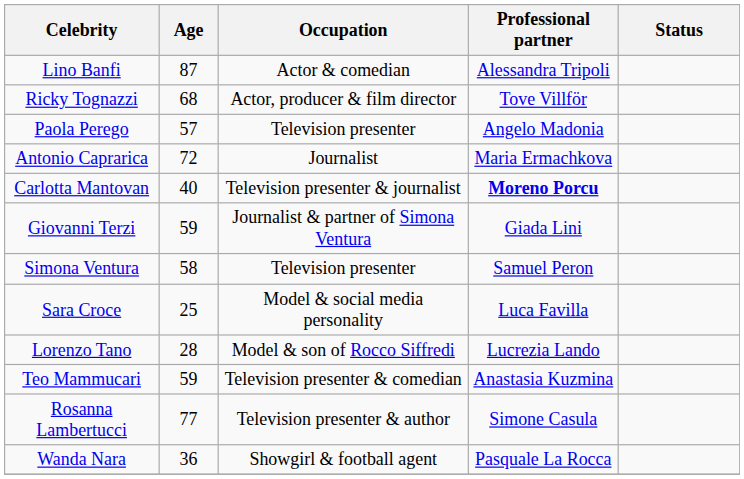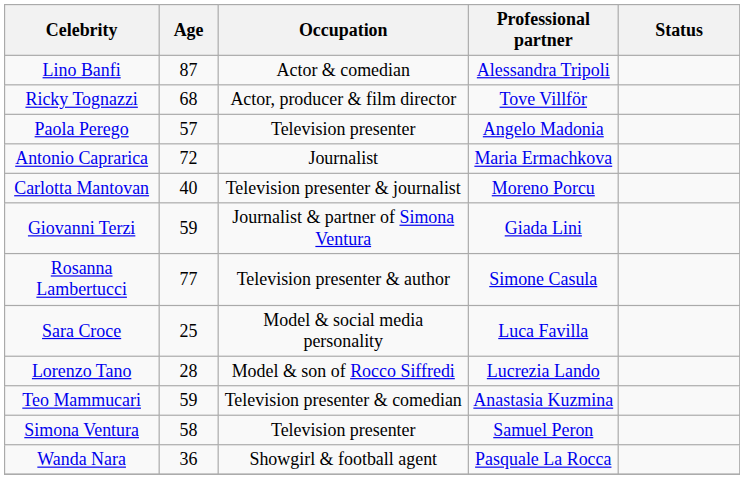Carlotta Mantovan | Professional partner: bold -> normal
rows swapped: Rosanna Lambertucci <-> Simona Ventura
